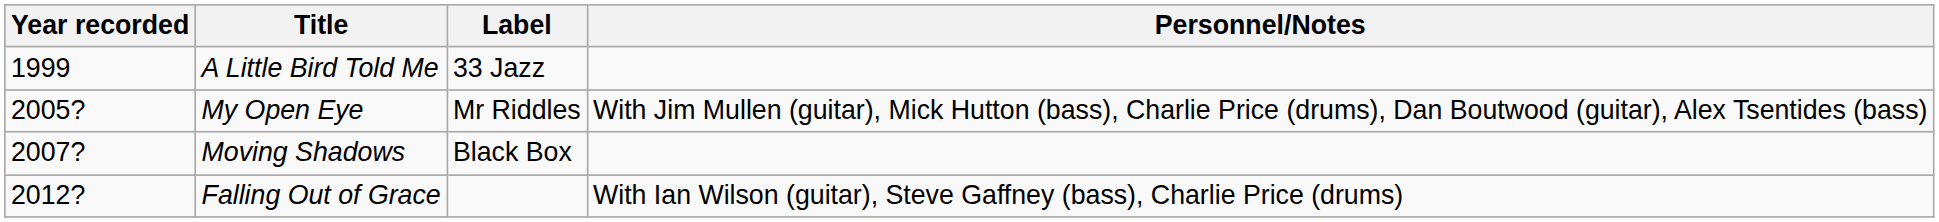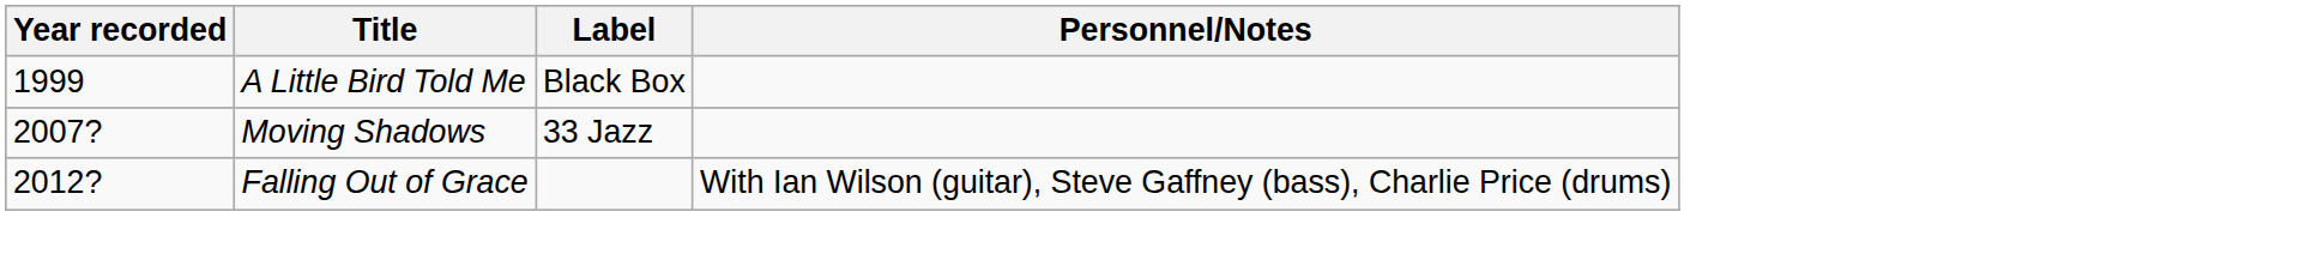A Little Bird Told Me | Label: 33 Jazz -> Black Box
- row: 2005? | My Open Eye | Mr Riddles | With Jim Mullen (guitar), Mick Hutton (bass), Charlie Price (drums), Dan Boutwood (guitar), Alex Tsentides (bass)
Moving Shadows | Label: Black Box -> 33 Jazz
